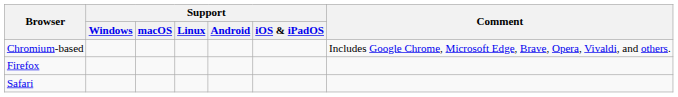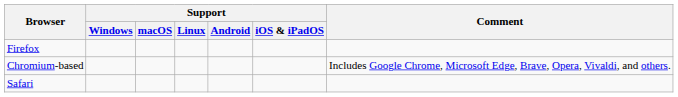rows swapped: Chromium-based <-> Firefox
